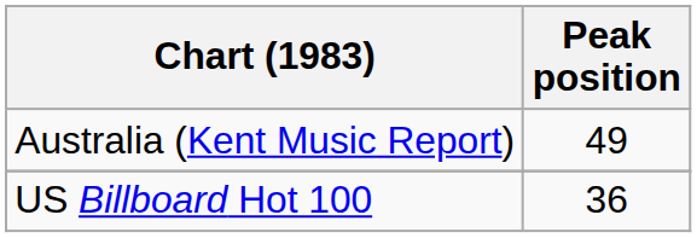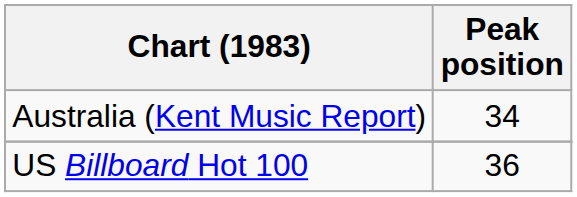Australia (Kent Music Report) | Peak position: 49 -> 34
